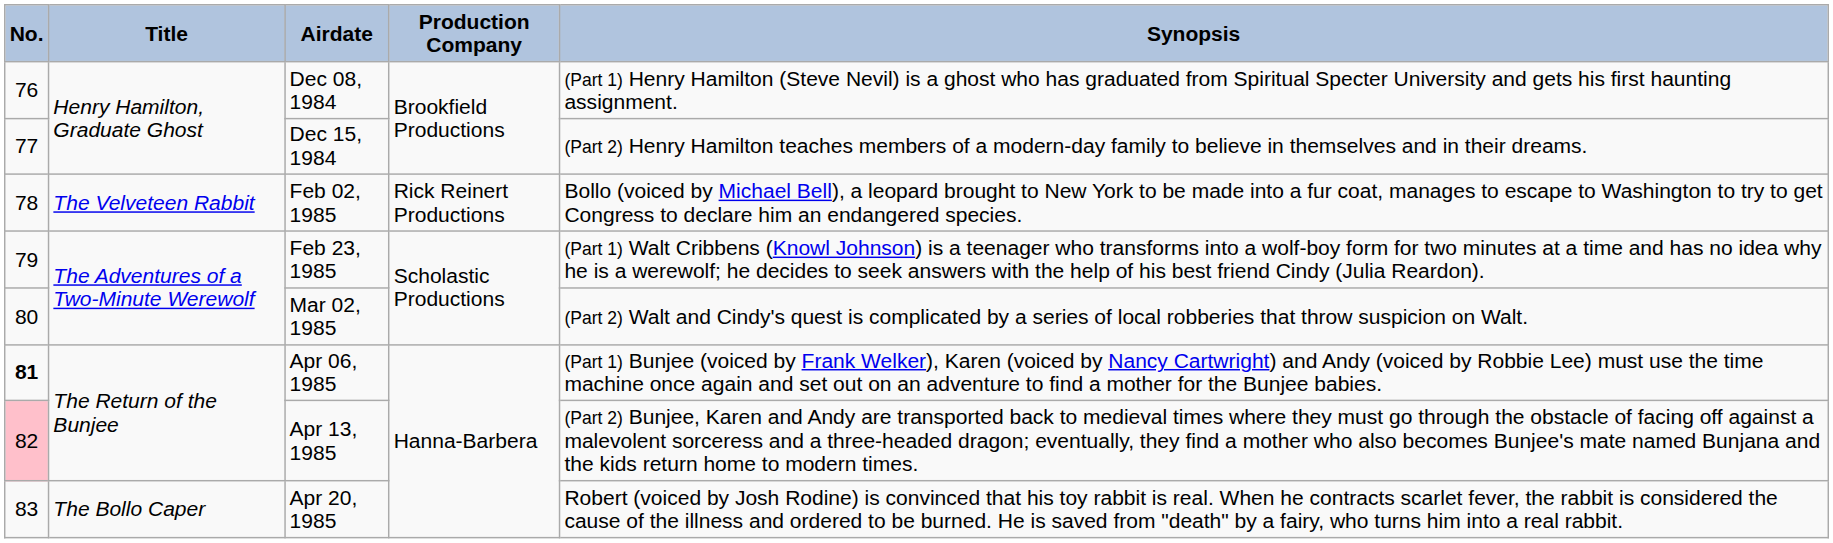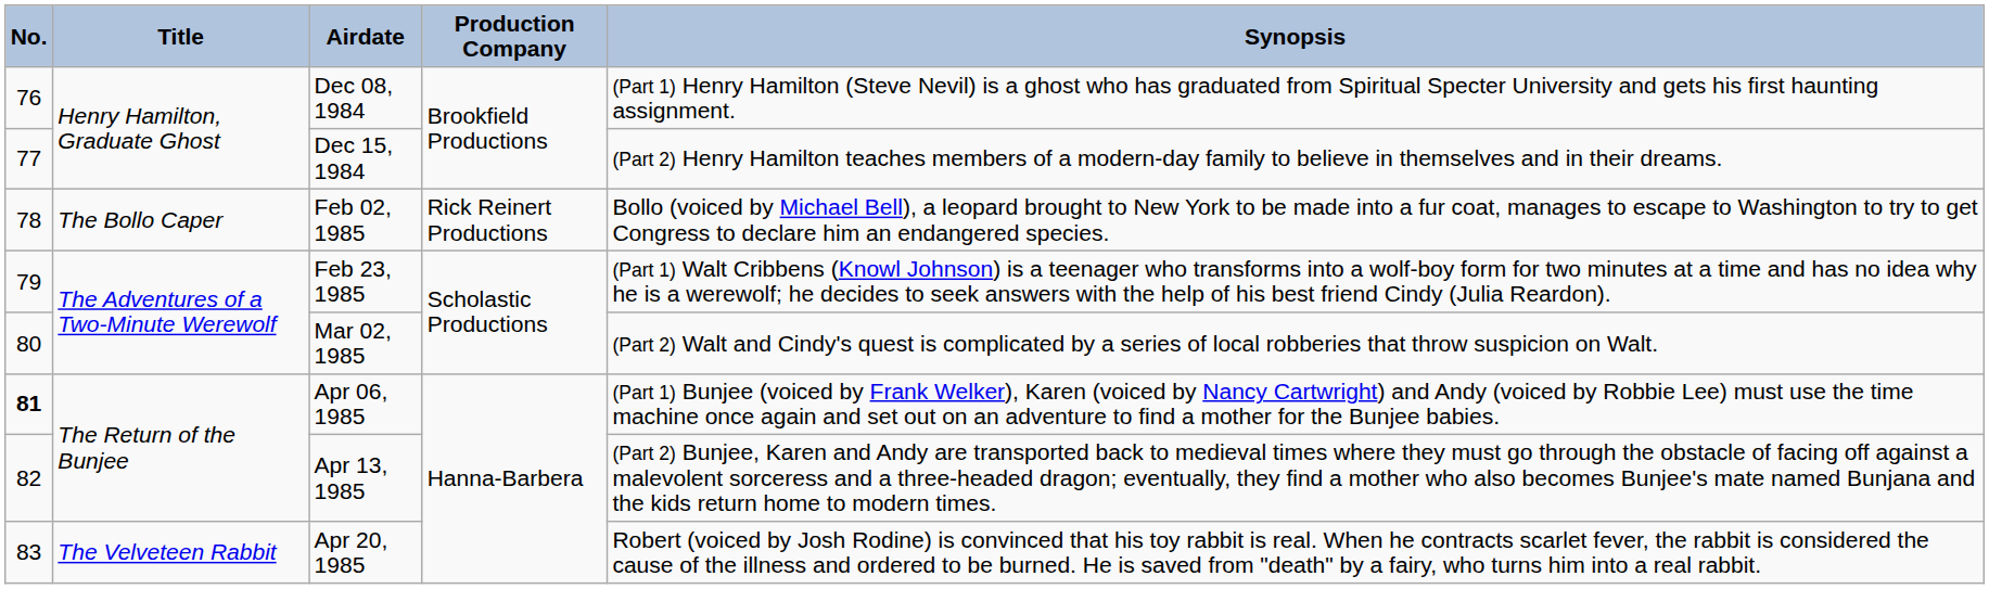Feb 02, 1985 | Title: The Velveteen Rabbit -> The Bollo Caper
Apr 13, 1985 | No.: pink background -> no background
Apr 20, 1985 | Title: The Bollo Caper -> The Velveteen Rabbit
